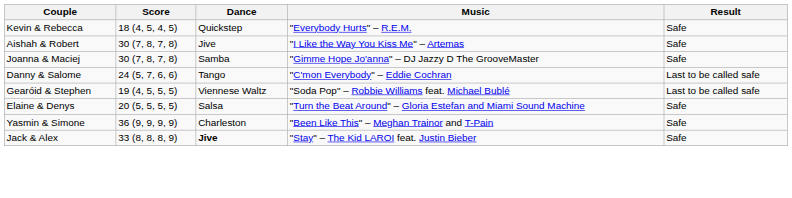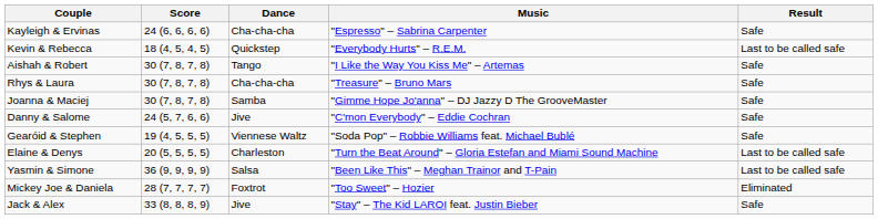+ row: Kayleigh & Ervinas | 24 (6, 6, 6, 6) | Cha-cha-cha | "Espresso" – Sabrina Carpenter | Safe
Kevin & Rebecca | Result: Safe -> Last to be called safe
Aishah & Robert | Dance: Jive -> Tango
+ row: Rhys & Laura | 30 (7, 8, 7, 8) | Cha-cha-cha | "Treasure" – Bruno Mars | Safe
Danny & Salome | Dance: Tango -> Jive
Danny & Salome | Result: Last to be called safe -> Safe
Gearóid & Stephen | Result: Last to be called safe -> Safe
Elaine & Denys | Dance: Salsa -> Charleston
Elaine & Denys | Result: Safe -> Last to be called safe
Yasmin & Simone | Dance: Charleston -> Salsa
Yasmin & Simone | Result: Safe -> Last to be called safe
+ row: Mickey Joe & Daniela | 28 (7, 7, 7, 7) | Foxtrot | "Too Sweet" – Hozier | Eliminated
Jack & Alex | Dance: bold -> normal
